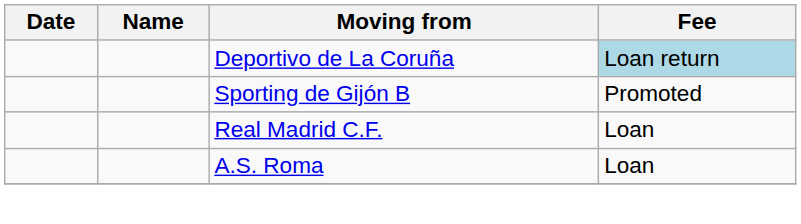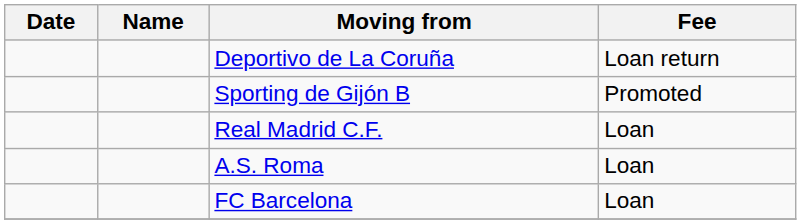Deportivo de La Coruña | Fee: lightblue background -> no background
+ row: FC Barcelona | Loan
